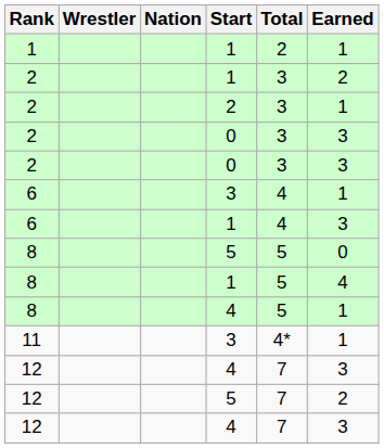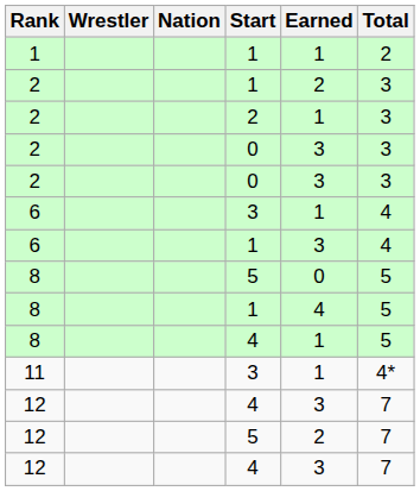columns swapped: Earned <-> Total
